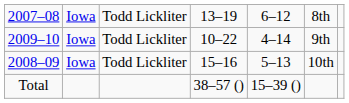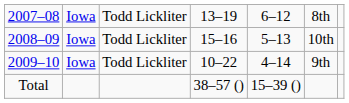rows swapped: 2008–09 <-> 2009–10
